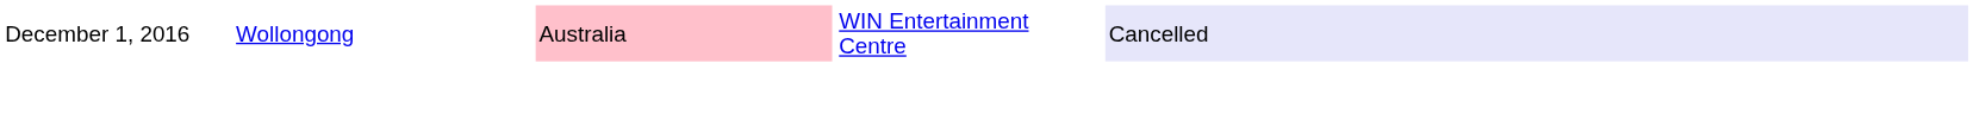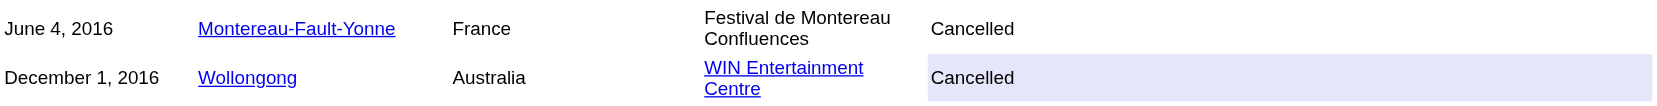+ row: June 4, 2016 | Montereau-Fault-Yonne | France | Festival de Montereau Confluences | Cancelled
December 1, 2016 | column 3: pink background -> no background
